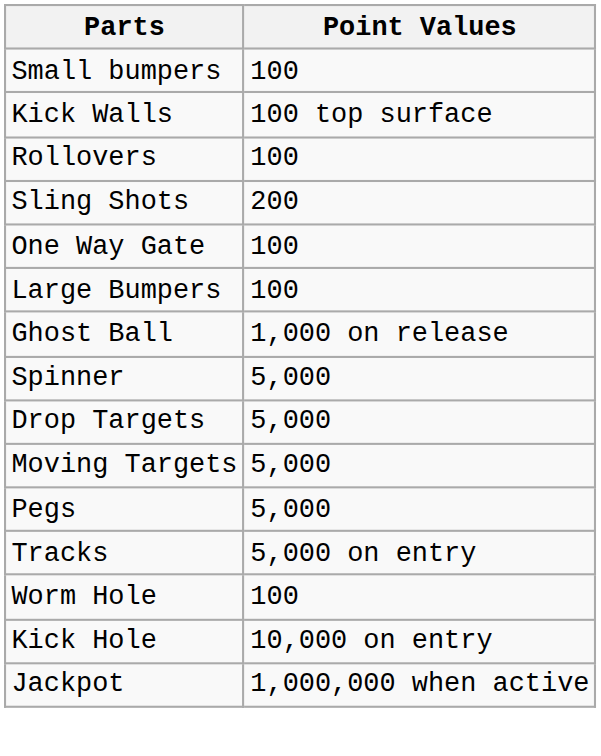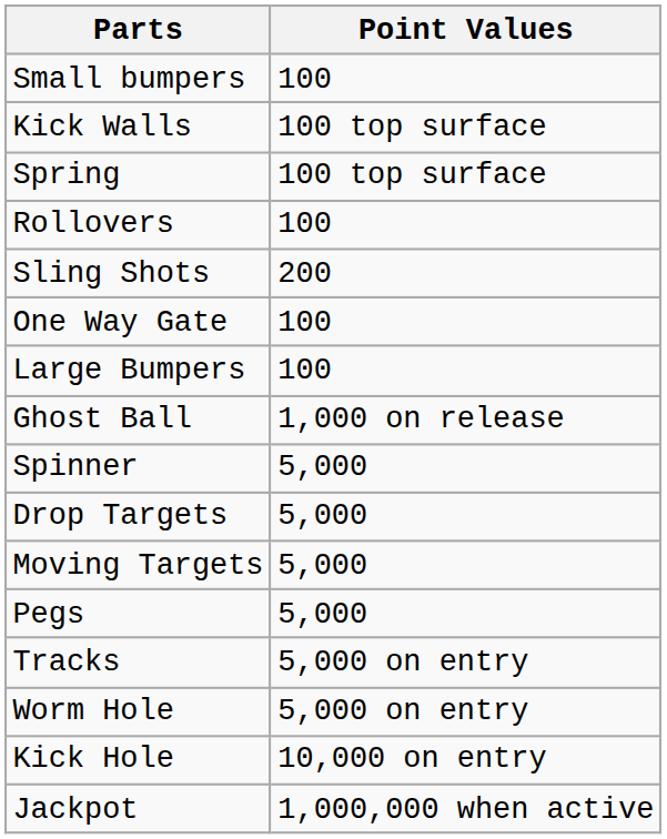+ row: Spring | 100 top surface
Worm Hole | Point Values: 100 -> 5,000 on entry
